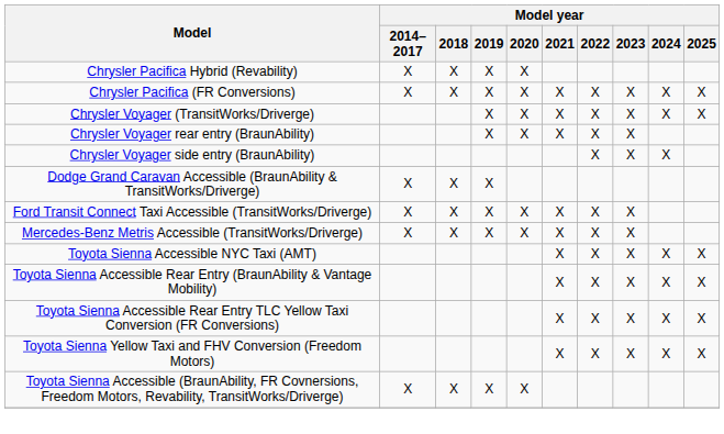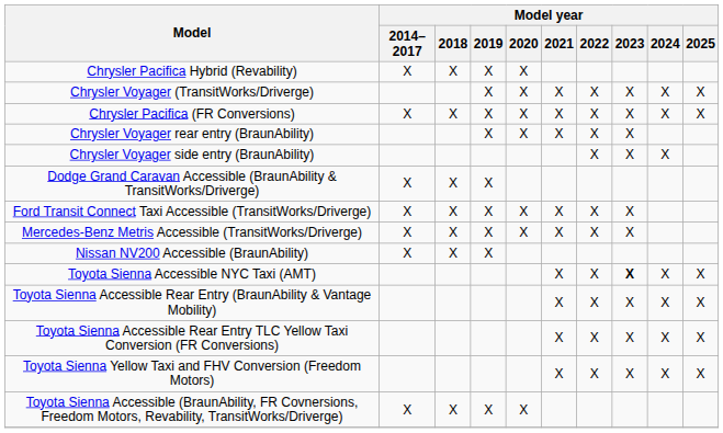rows swapped: Chrysler Pacifica (FR Conversions) <-> Chrysler Voyager (TransitWorks/Driverge)
+ row: Nissan NV200 Accessible (BraunAbility) | X | X | X
Toyota Sienna Accessible NYC Taxi (AMT) | Model year / 2023: normal -> bold
